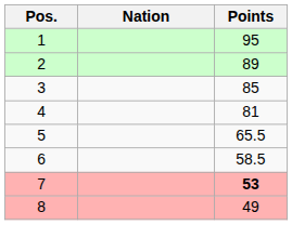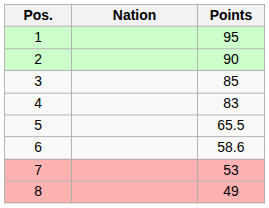2 | Points: 89 -> 90
4 | Points: 81 -> 83
6 | Points: 58.5 -> 58.6
7 | Points: bold -> normal
